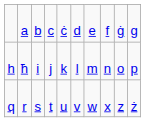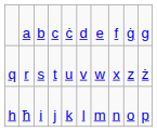rows swapped: h <-> q
